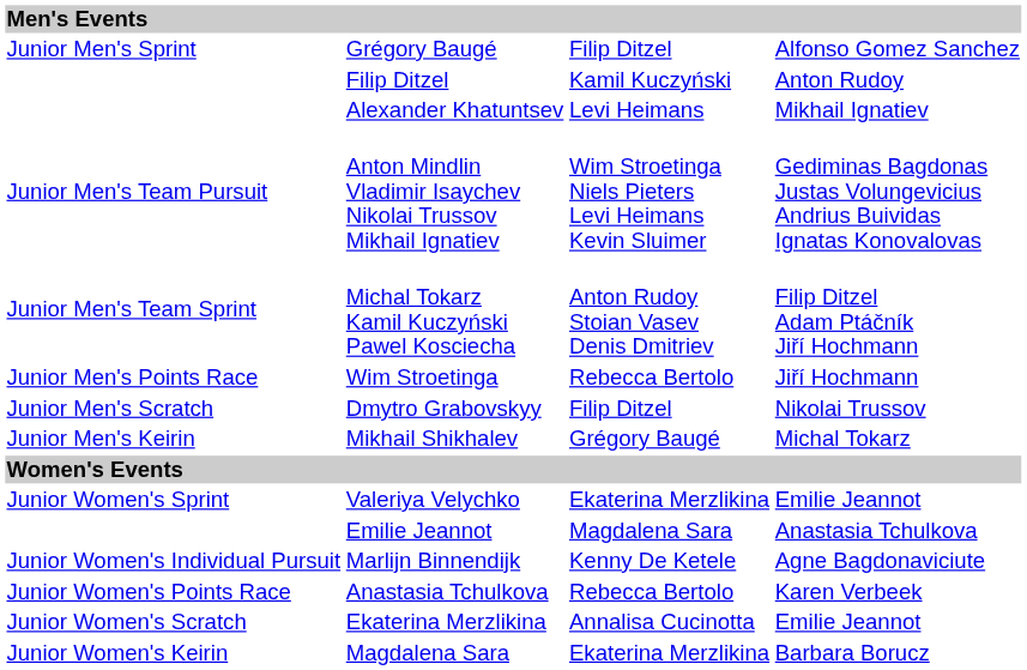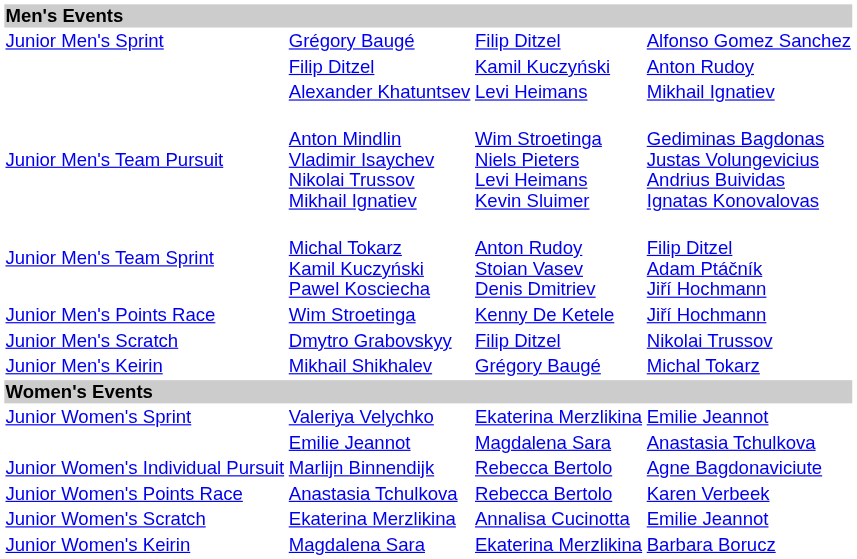Wim Stroetinga | column 3: Rebecca Bertolo -> Kenny De Ketele
Marlijn Binnendijk | column 3: Kenny De Ketele -> Rebecca Bertolo
